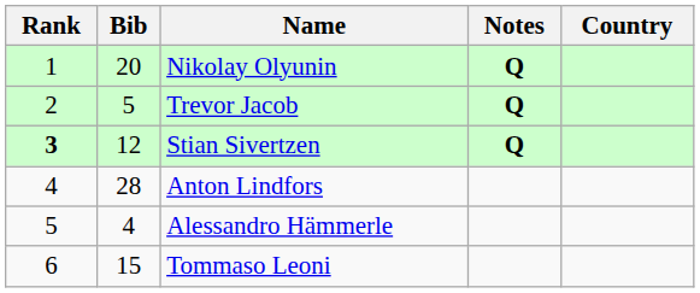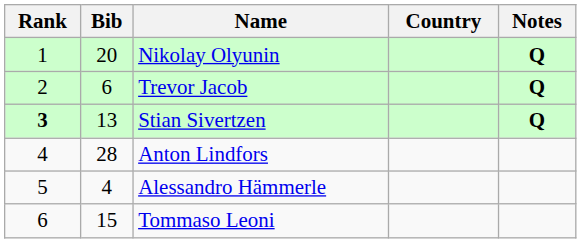columns swapped: Country <-> Notes
Trevor Jacob | Bib: 5 -> 6
Stian Sivertzen | Bib: 12 -> 13
